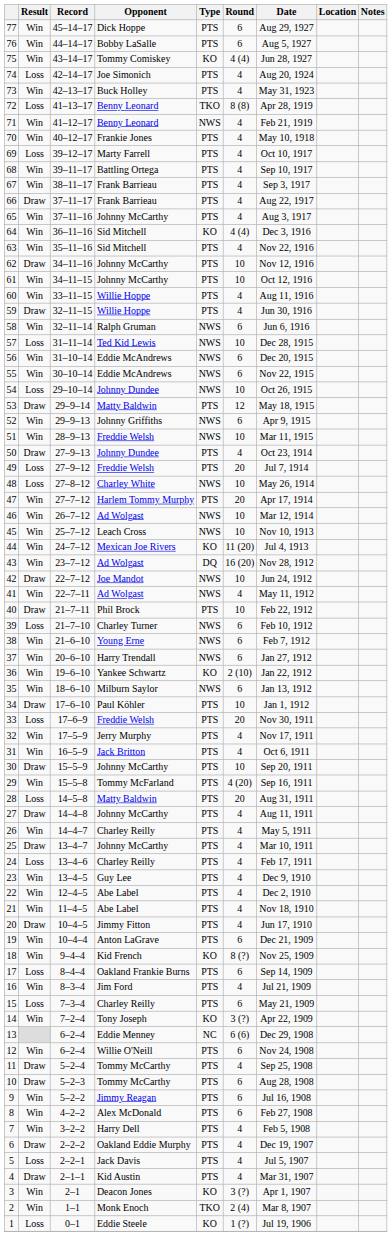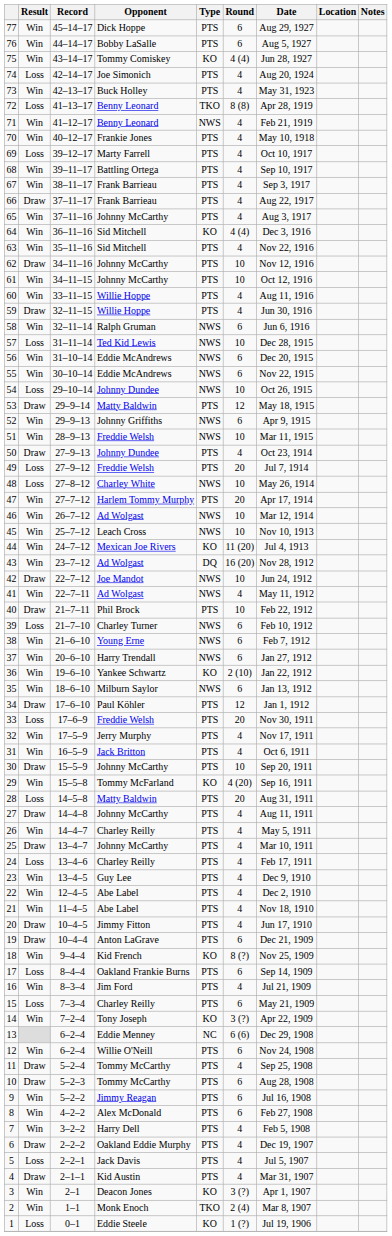34 | Round: 10 -> 12
29 | Type: PTS -> KO
19 | Result: Win -> Draw
